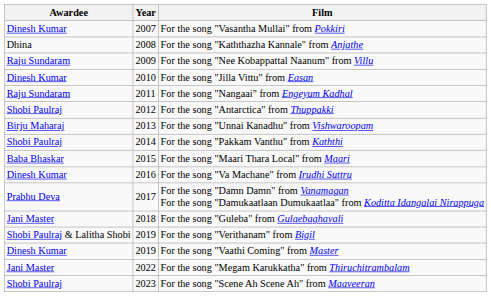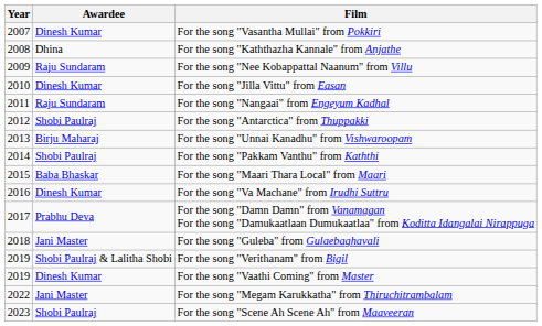columns swapped: Year <-> Awardee
